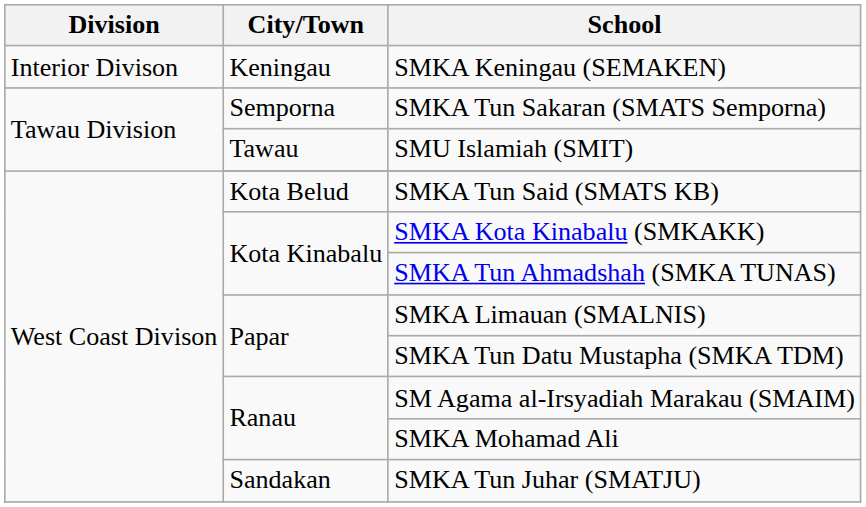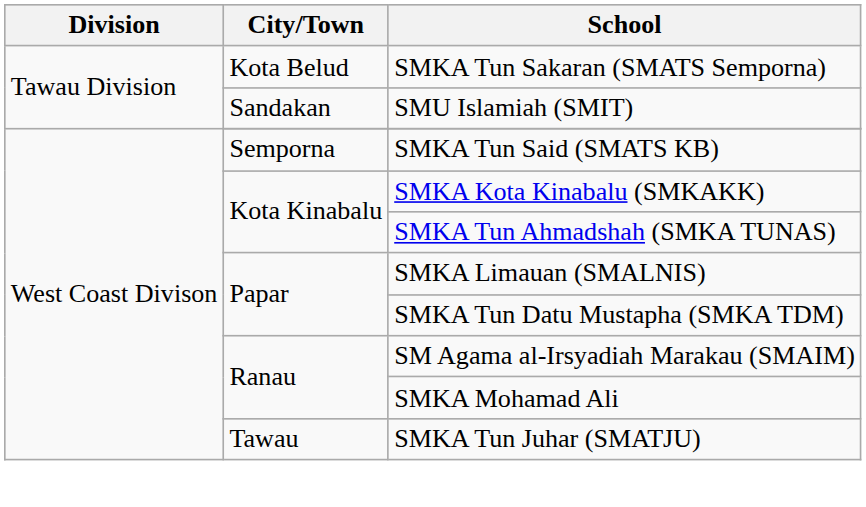- row: Interior Divison | Keningau | SMKA Keningau (SEMAKEN)
SMKA Tun Sakaran (SMATS Semporna) | City/Town: Semporna -> Kota Belud
SMU Islamiah (SMIT) | City/Town: Tawau -> Sandakan
SMKA Tun Said (SMATS KB) | City/Town: Kota Belud -> Semporna
SMKA Tun Juhar (SMATJU) | City/Town: Sandakan -> Tawau
